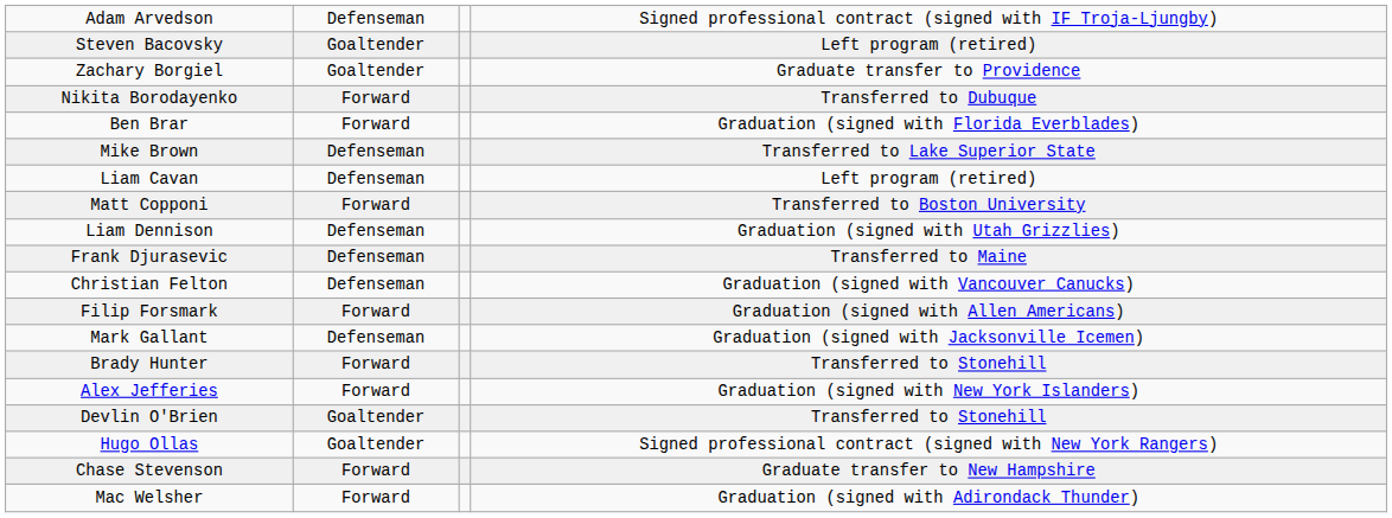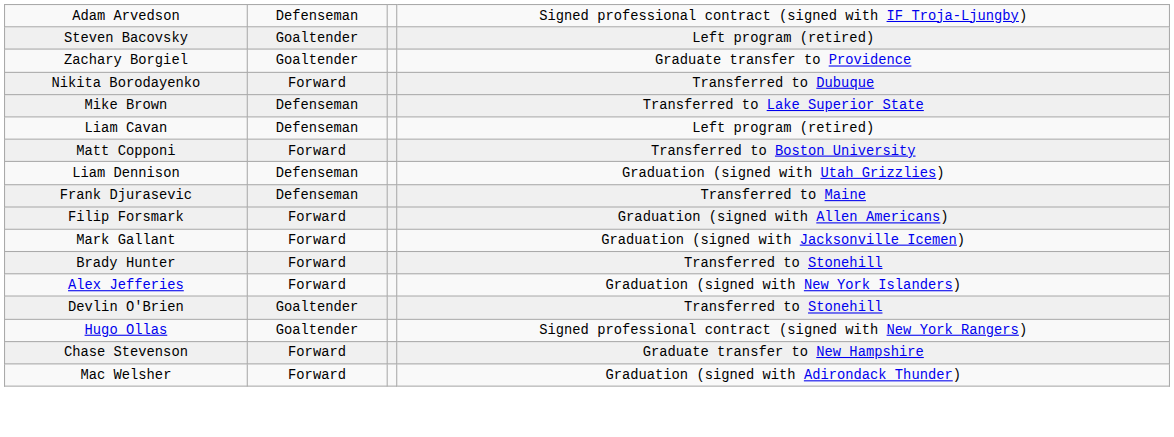- row: Ben Brar | Forward | Graduation (signed with Florida Everblades)
- row: Christian Felton | Defenseman | Graduation (signed with Vancouver Canucks)
Mark Gallant | column 2: Defenseman -> Forward
